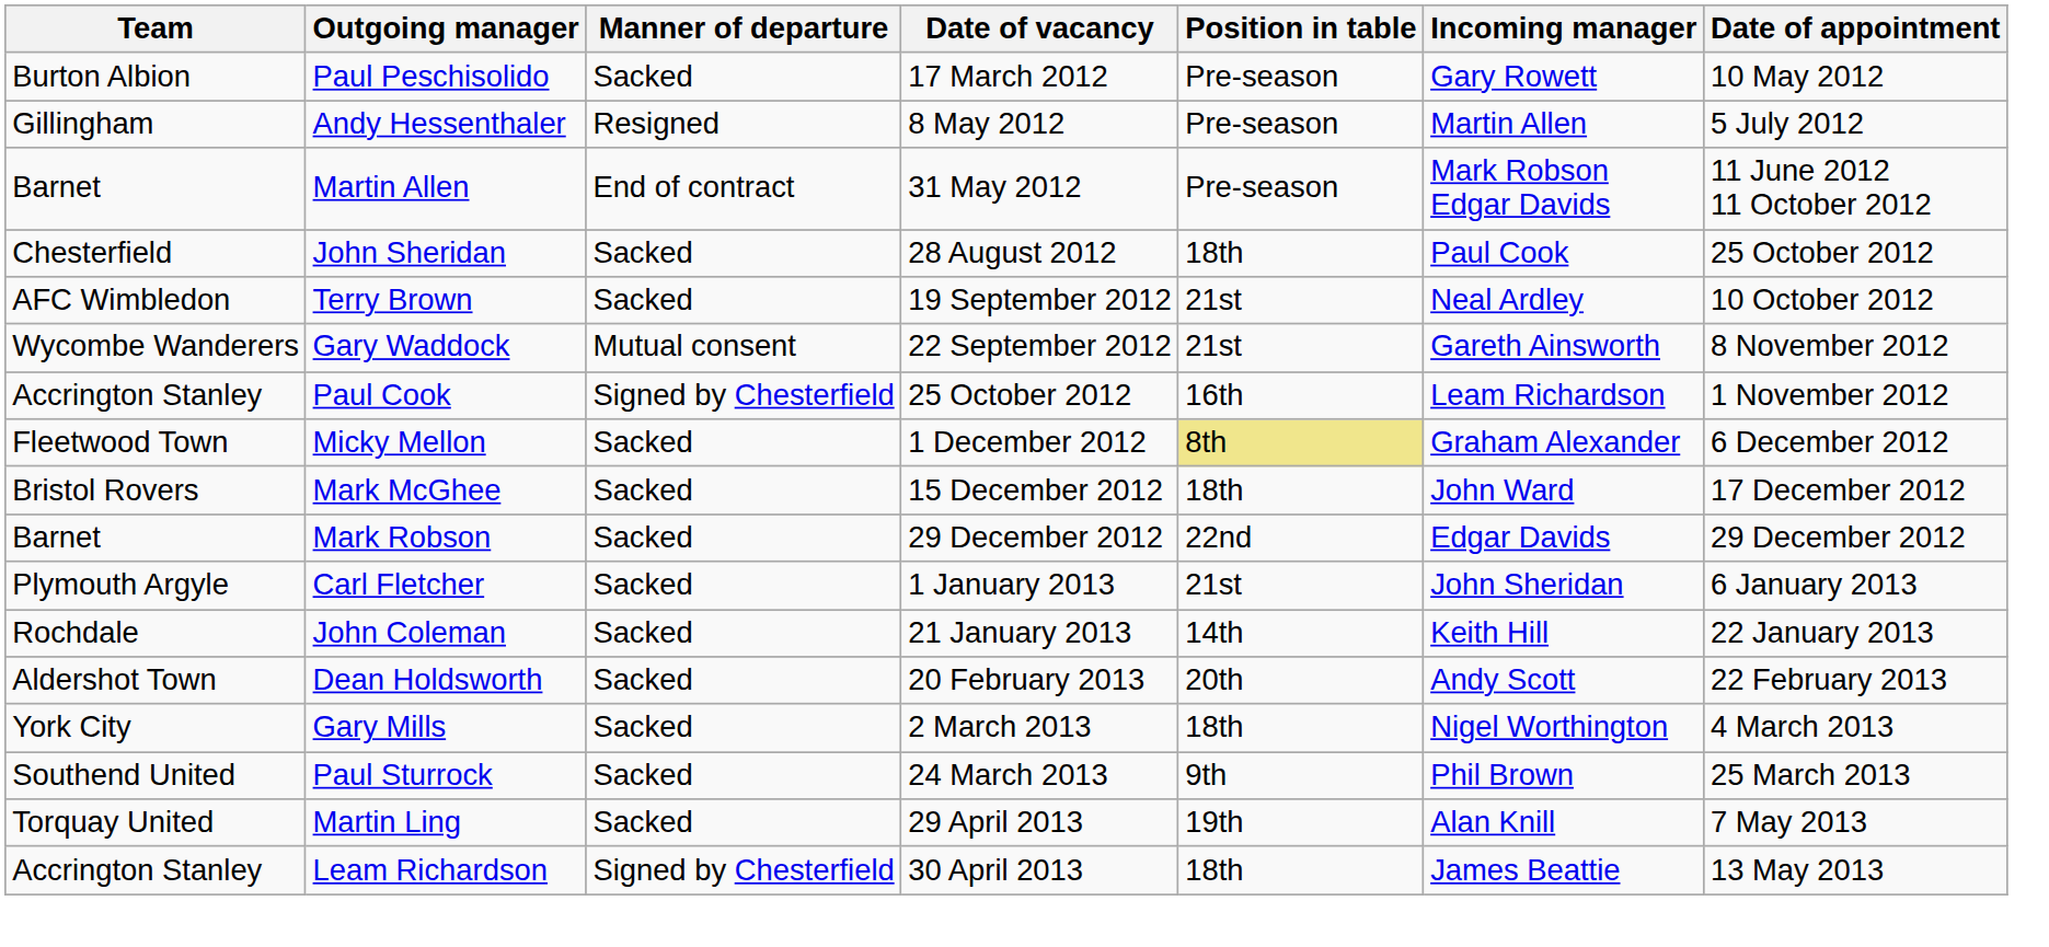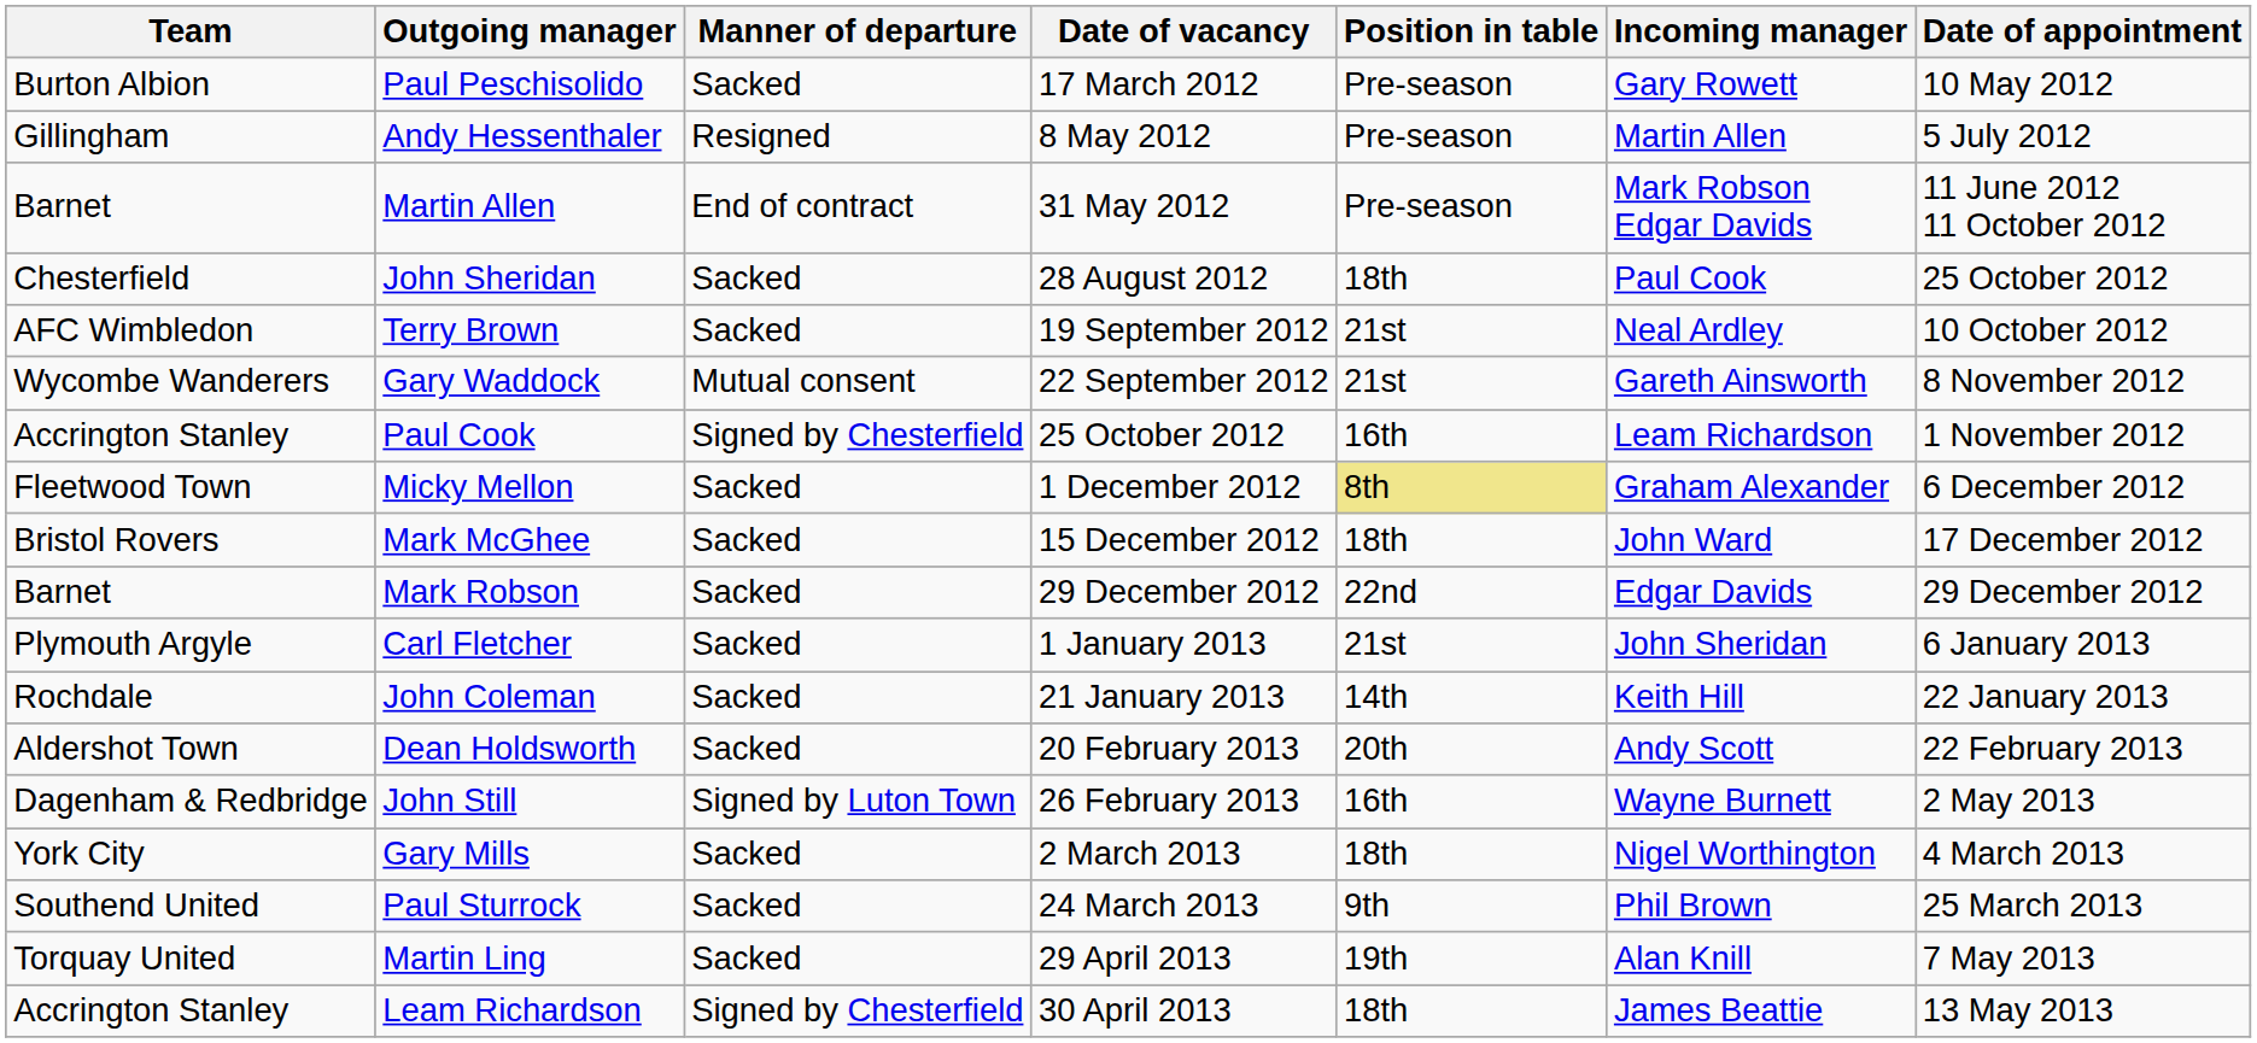+ row: Dagenham & Redbridge | John Still | Signed by Luton Town | 26 February 2013 | 16th | Wayne Burnett | 2 May 2013
